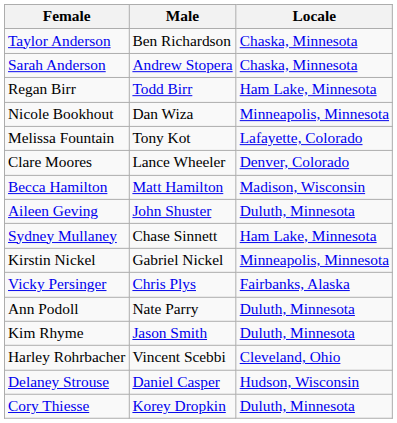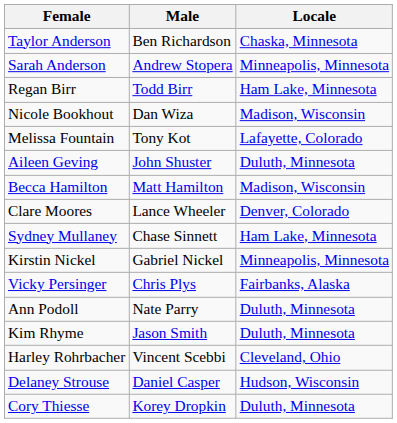Sarah Anderson | Locale: Chaska, Minnesota -> Minneapolis, Minnesota
Nicole Bookhout | Locale: Minneapolis, Minnesota -> Madison, Wisconsin
rows swapped: Aileen Geving <-> Clare Moores
